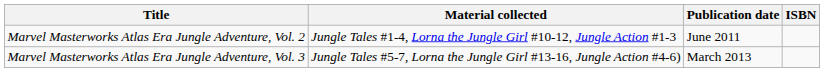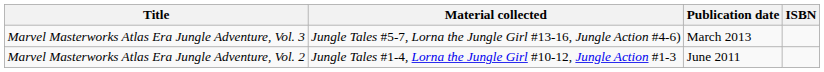rows swapped: Marvel Masterworks Atlas Era Jungle Adventure, Vol. 2 <-> Marvel Masterworks Atlas Era Jungle Adventure, Vol. 3
